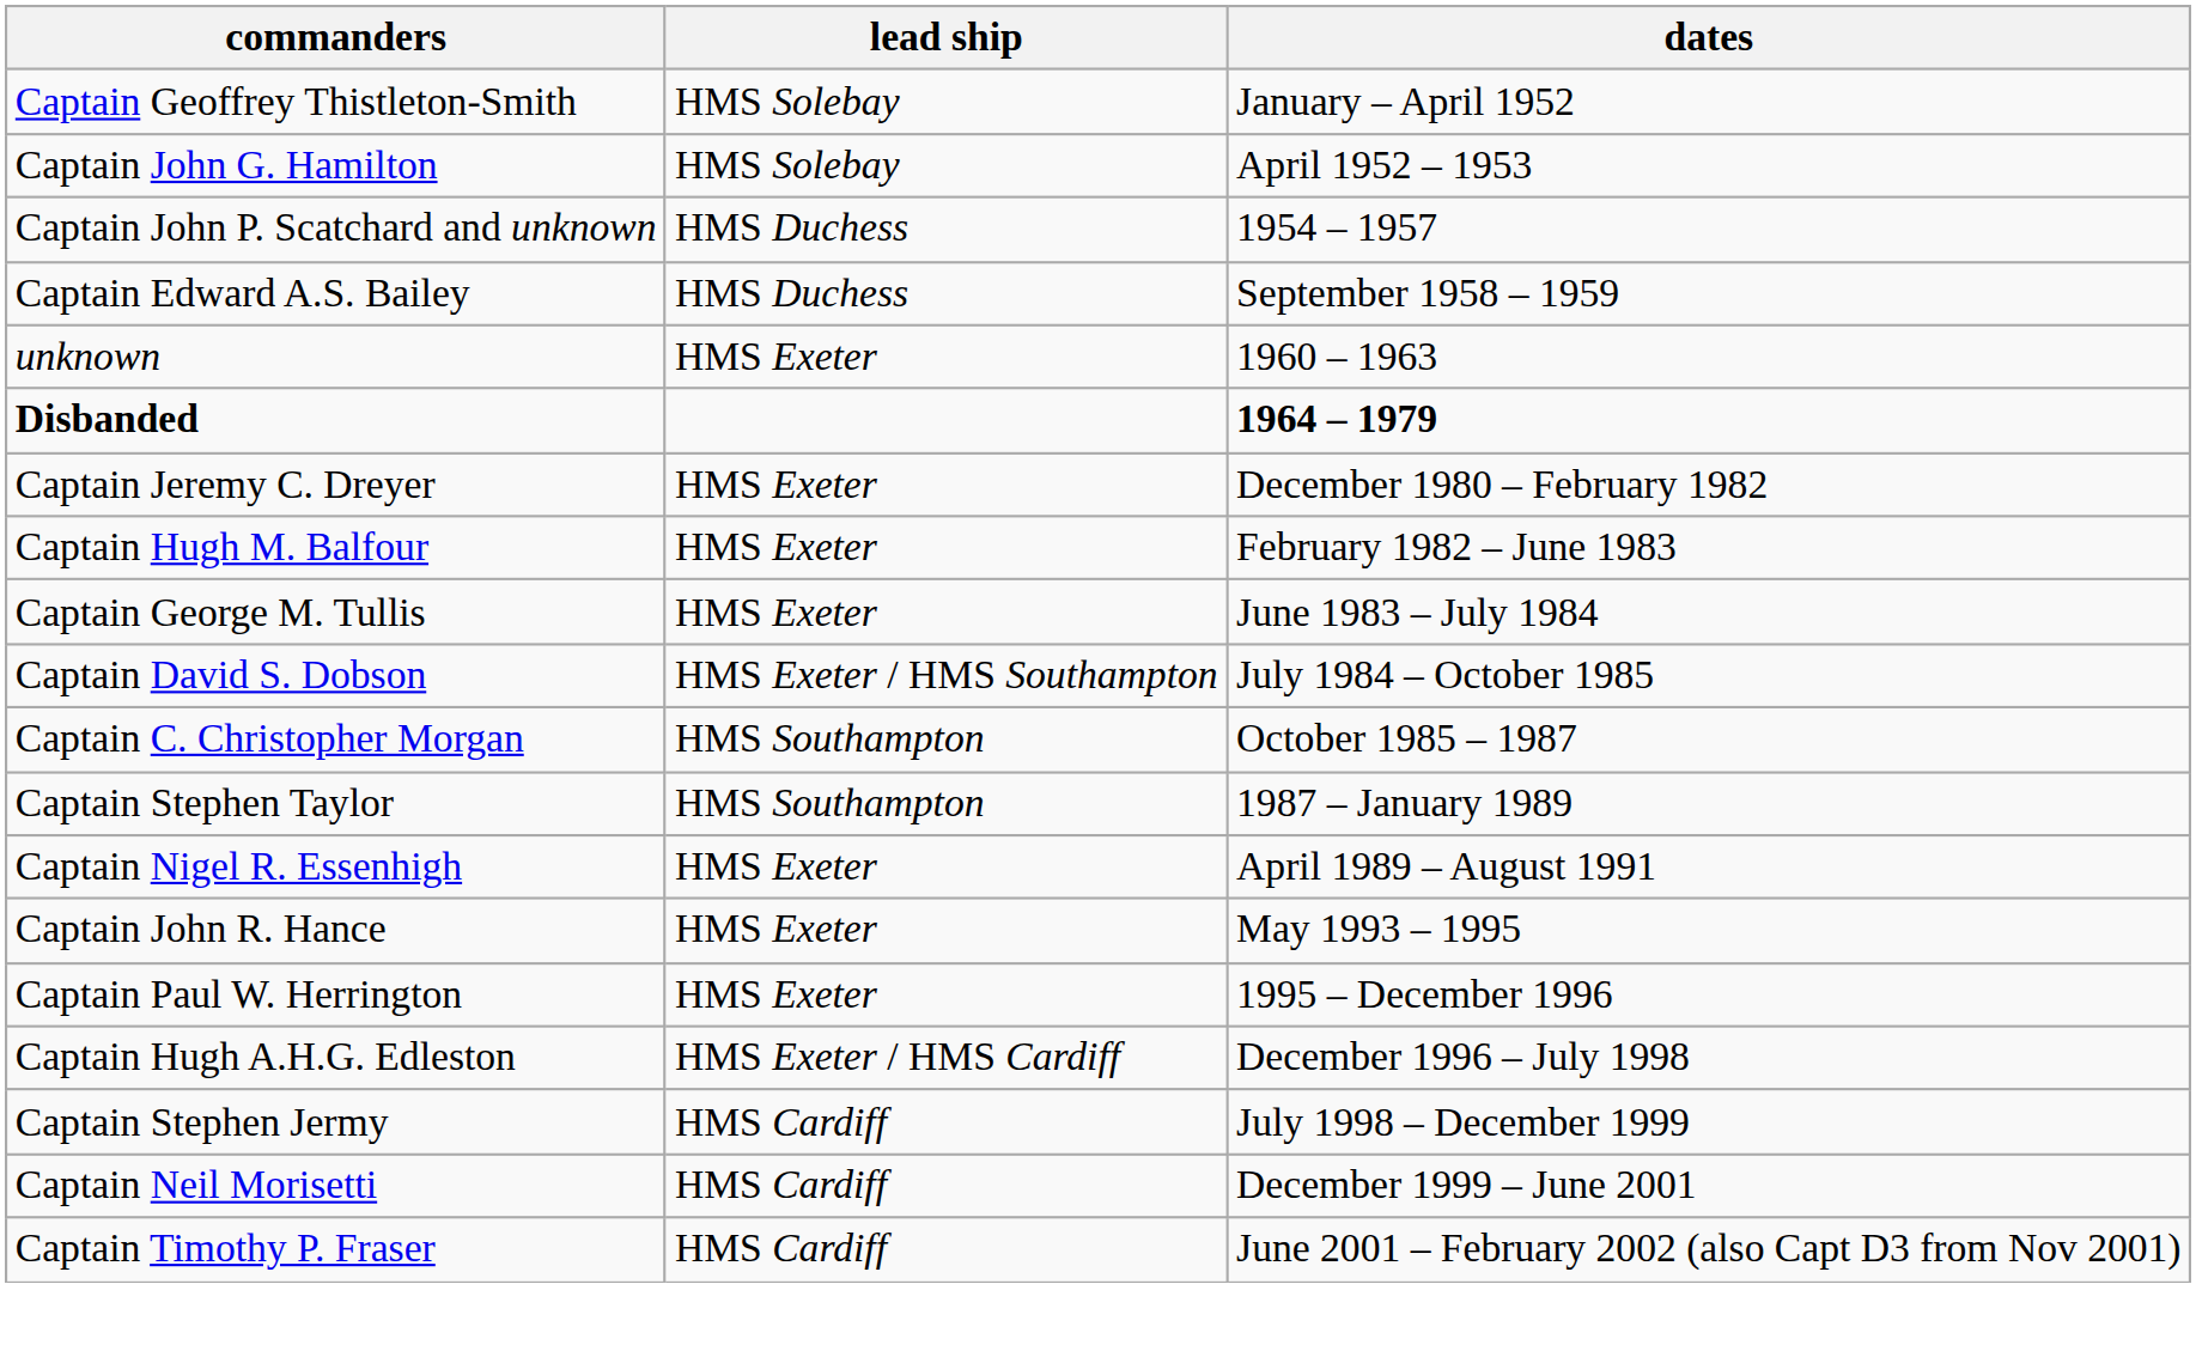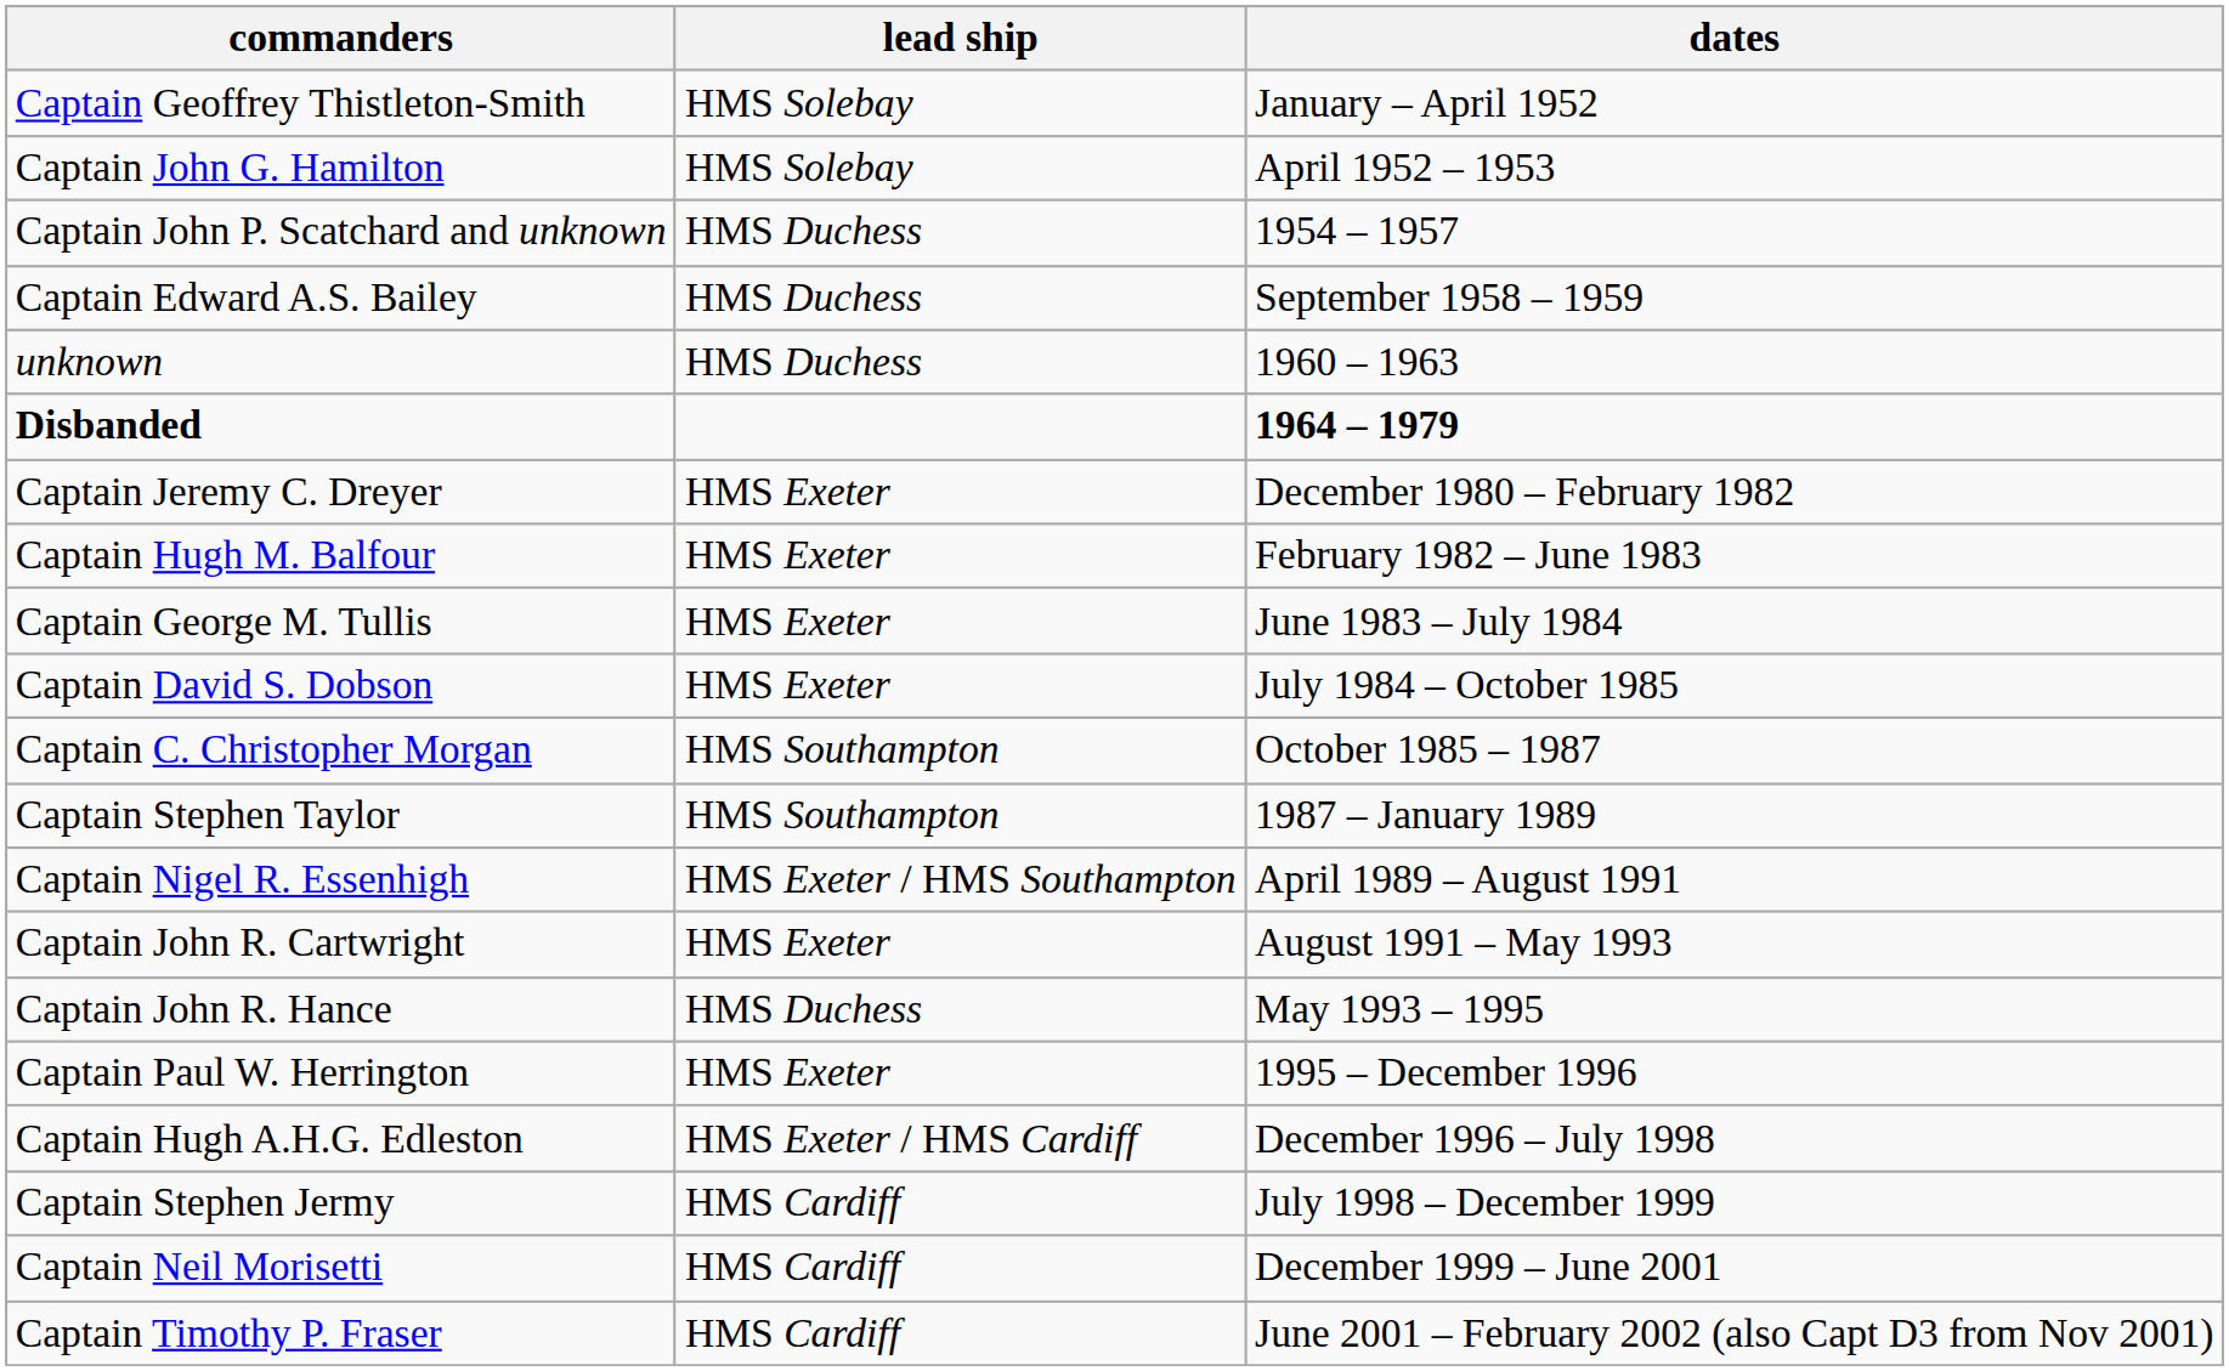unknown | lead ship: HMS Exeter -> HMS Duchess
Captain David S. Dobson | lead ship: HMS Exeter / HMS Southampton -> HMS Exeter
Captain Nigel R. Essenhigh | lead ship: HMS Exeter -> HMS Exeter / HMS Southampton
+ row: Captain John R. Cartwright | HMS Exeter | August 1991 – May 1993
Captain John R. Hance | lead ship: HMS Exeter -> HMS Duchess
